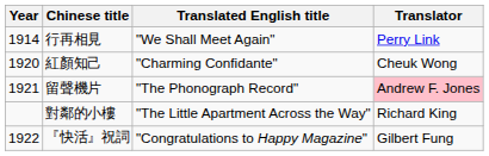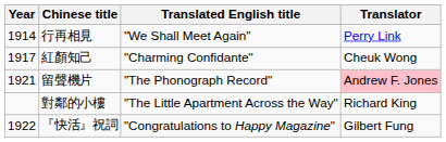紅顏知己 | Year: 1920 -> 1917
